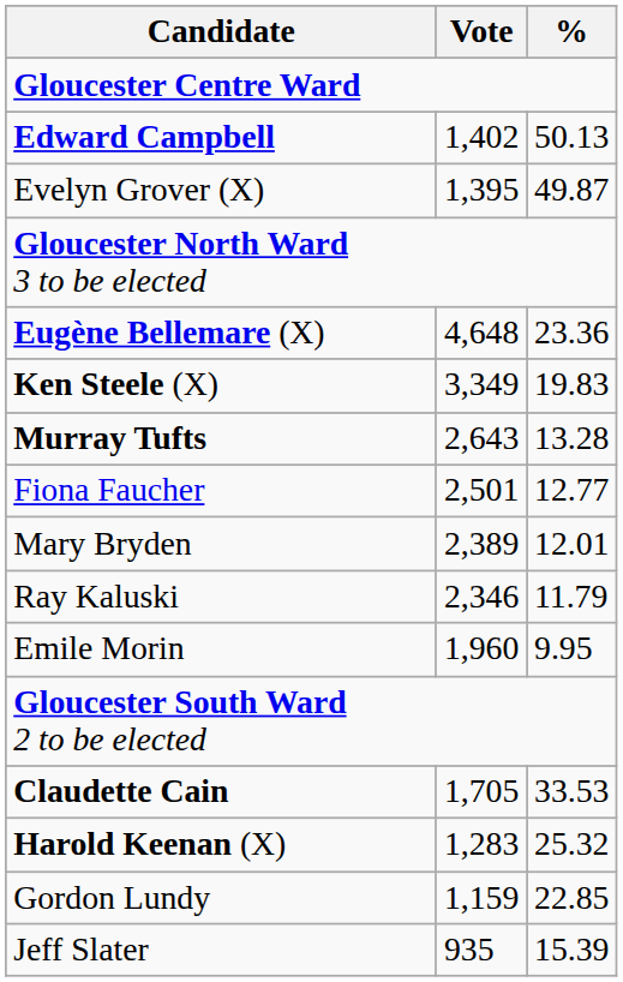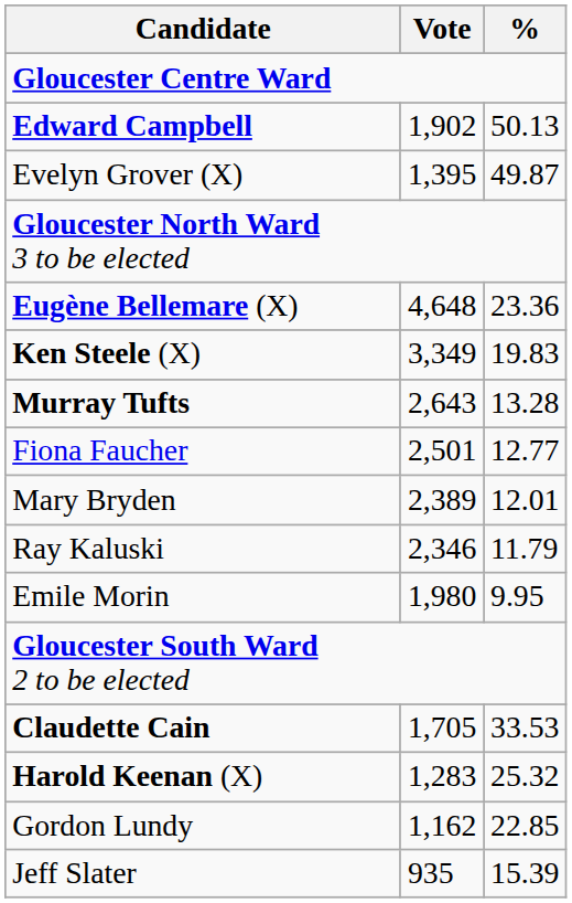Edward Campbell | Vote: 1,402 -> 1,902
Emile Morin | Vote: 1,960 -> 1,980
Gordon Lundy | Vote: 1,159 -> 1,162
